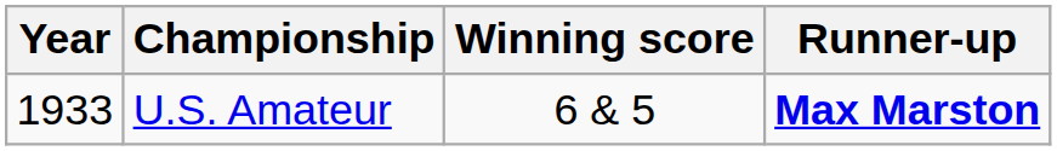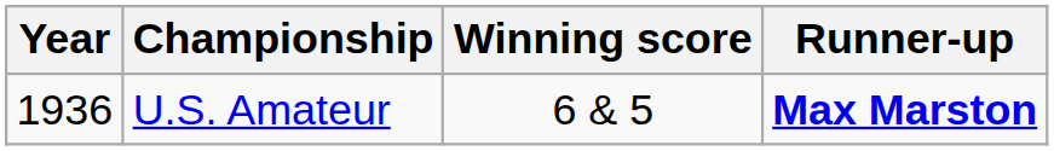U.S. Amateur | Year: 1933 -> 1936
